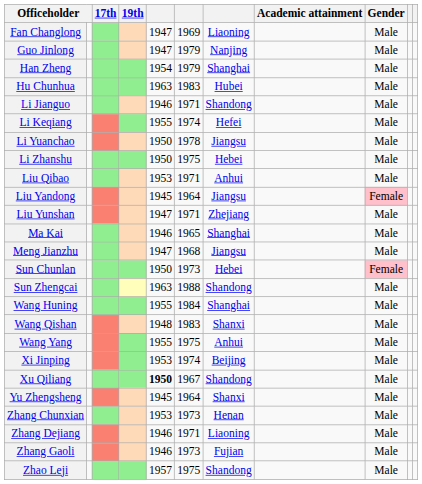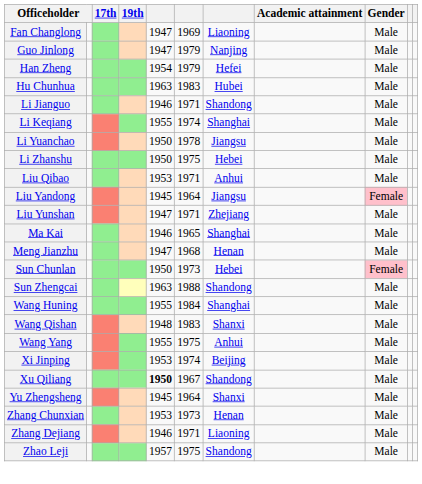Han Zheng | column 7: Shanghai -> Hefei
Li Keqiang | column 7: Hefei -> Shanghai
Meng Jianzhu | column 7: Jiangsu -> Henan
- row: Zhang Gaoli | 1946 | 1973 | Fujian | Male
